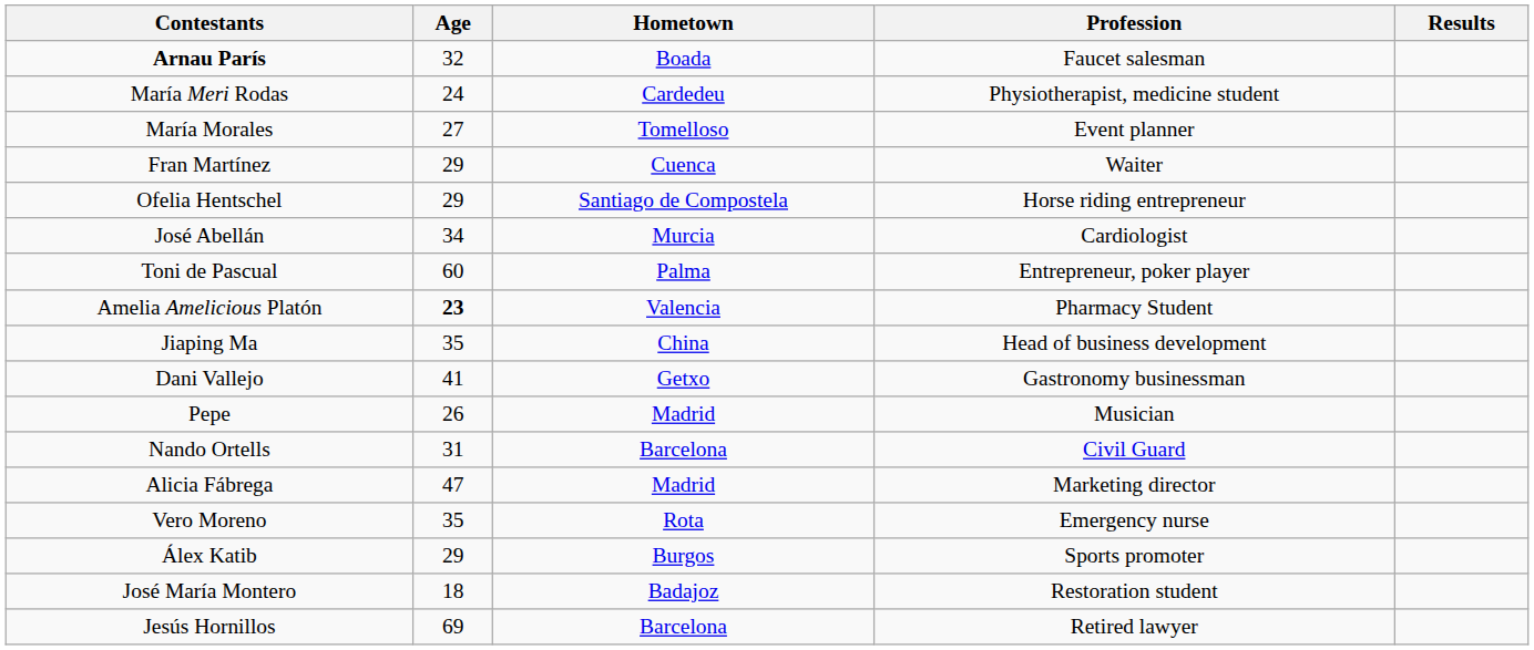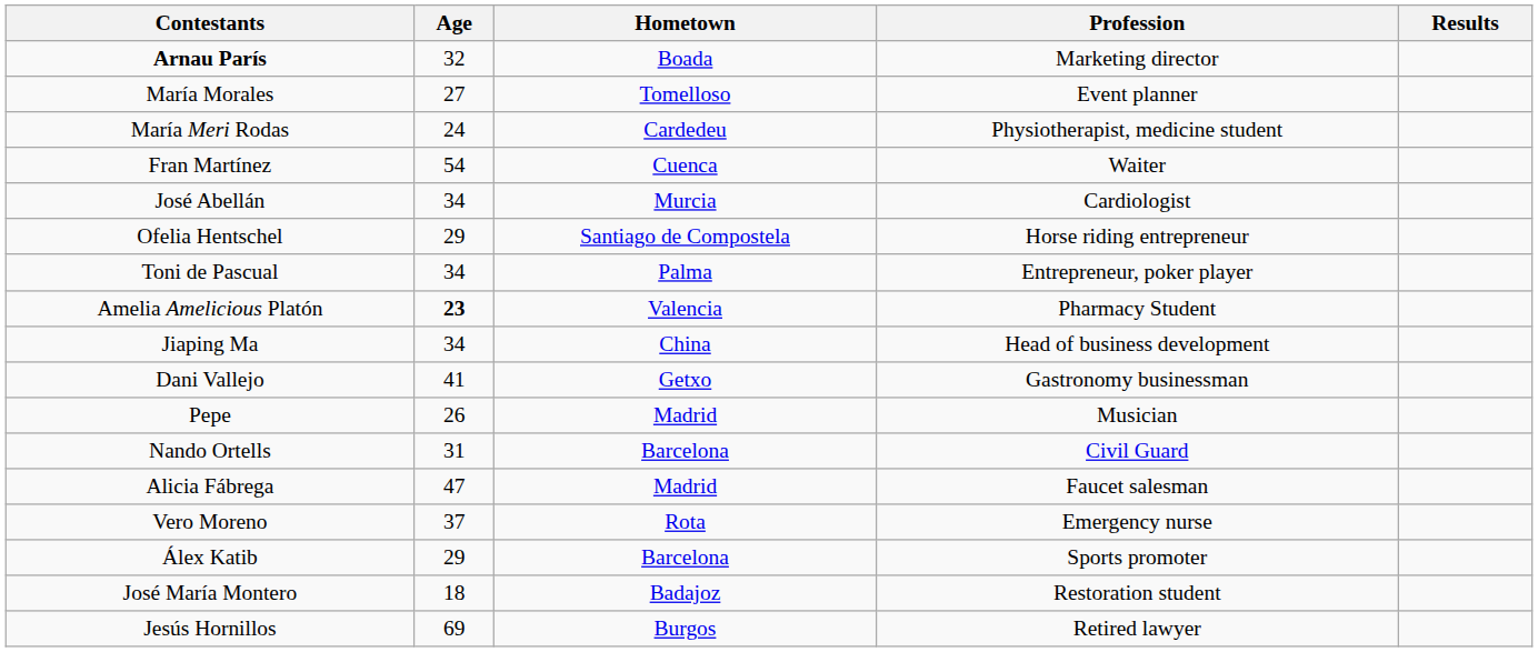Arnau París | Profession: Faucet salesman -> Marketing director
rows swapped: María Meri Rodas <-> María Morales
Fran Martínez | Age: 29 -> 54
rows swapped: Ofelia Hentschel <-> José Abellán
Toni de Pascual | Age: 60 -> 34
Jiaping Ma | Age: 35 -> 34
Alicia Fábrega | Profession: Marketing director -> Faucet salesman
Vero Moreno | Age: 35 -> 37
Álex Katib | Hometown: Burgos -> Barcelona
Jesús Hornillos | Hometown: Barcelona -> Burgos
